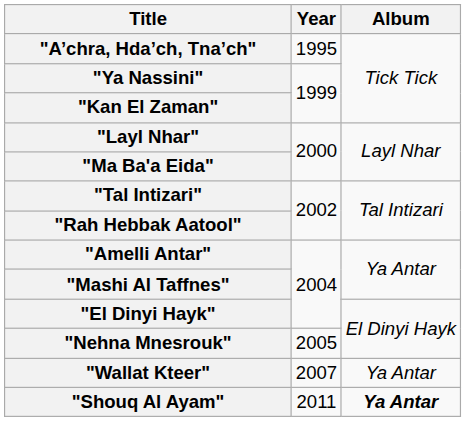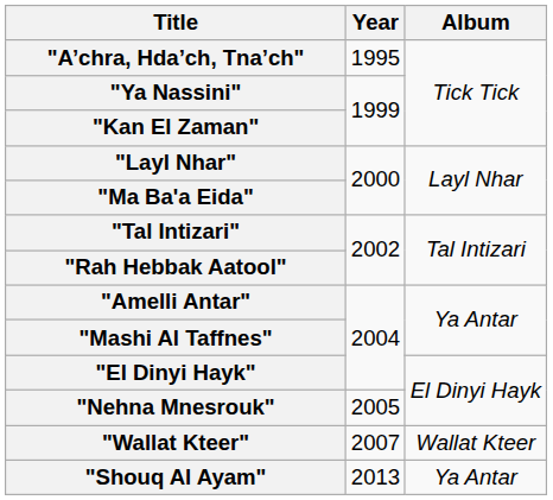"Wallat Kteer" | Album: Ya Antar -> Wallat Kteer
"Shouq Al Ayam" | Year: 2011 -> 2013
"Shouq Al Ayam" | Album: bold -> normal
